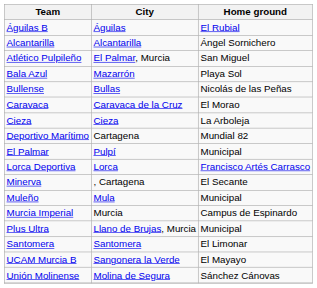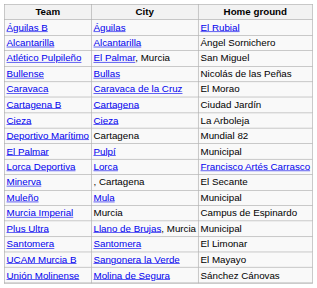- row: Bala Azul | Mazarrón | Playa Sol
+ row: Cartagena B | Cartagena | Ciudad Jardín
